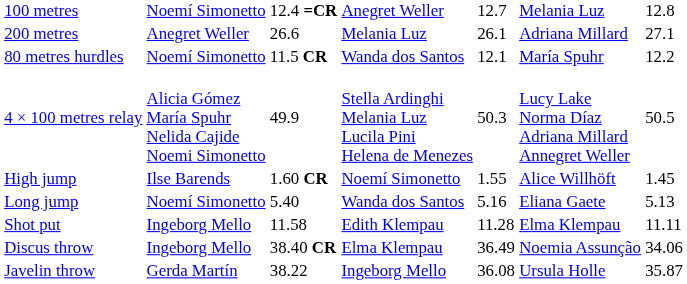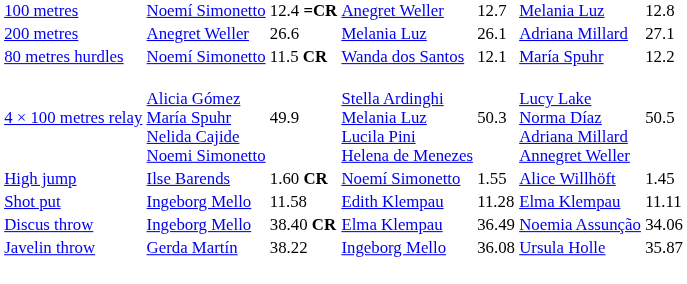- row: Long jump | Noemí Simonetto | 5.40 | Wanda dos Santos | 5.16 | Eliana Gaete | 5.13
